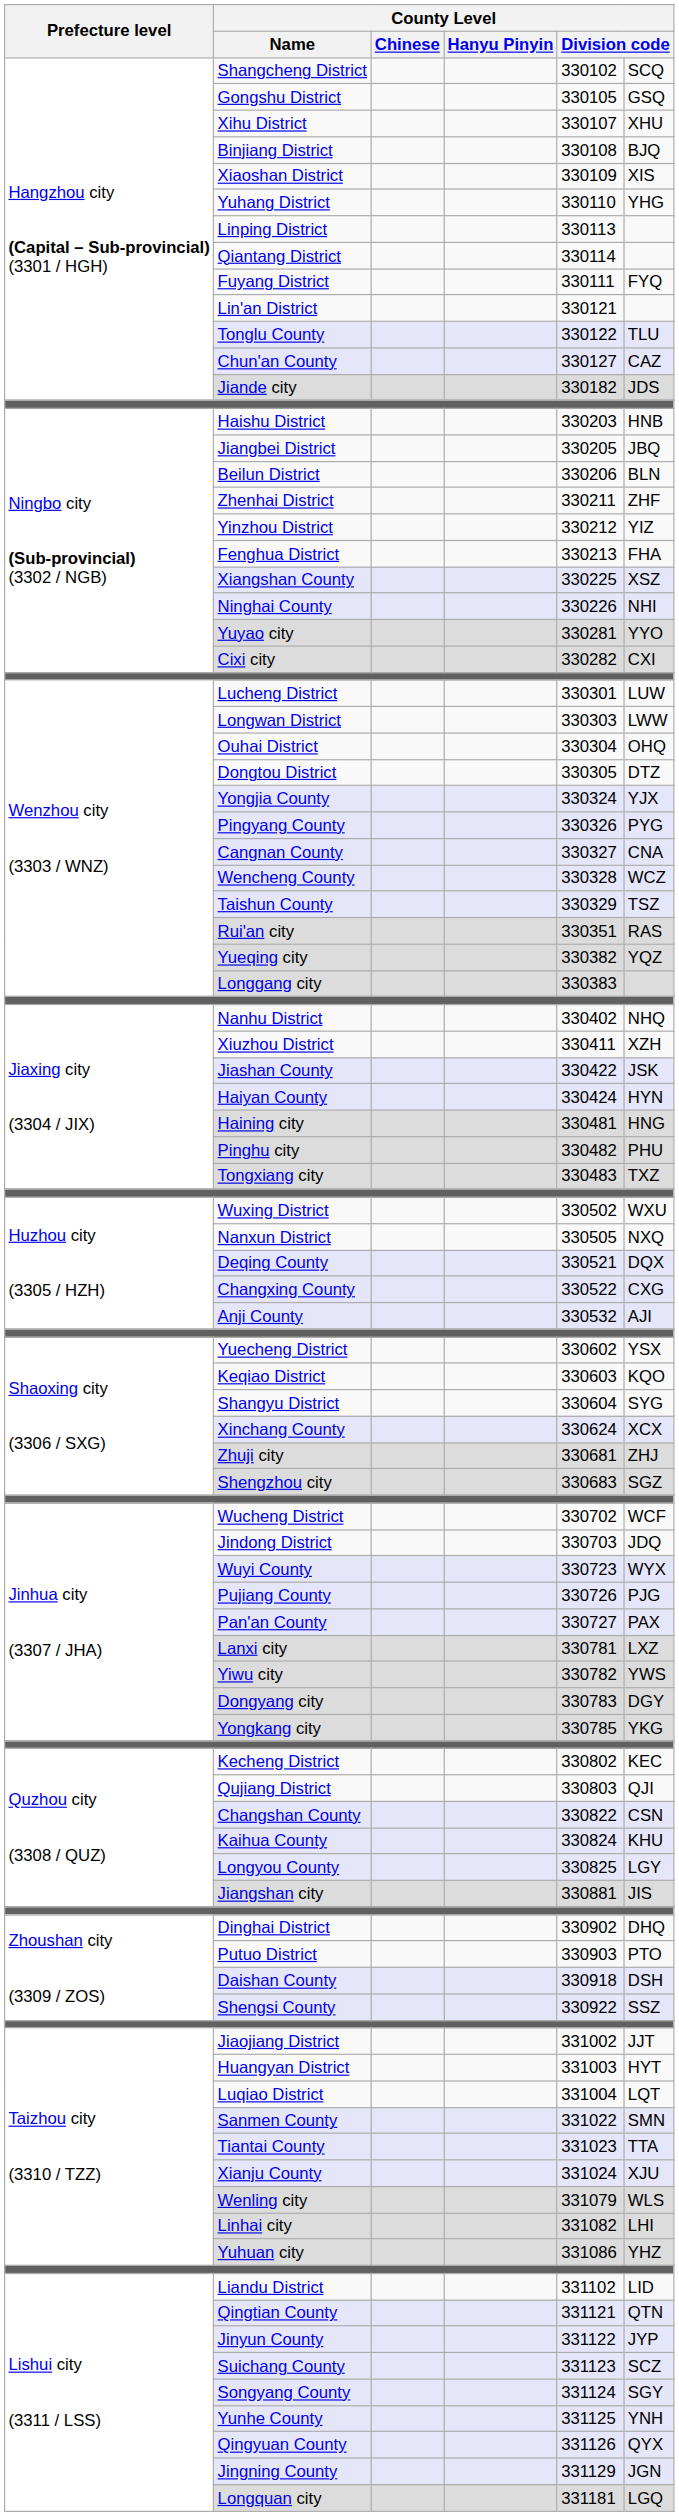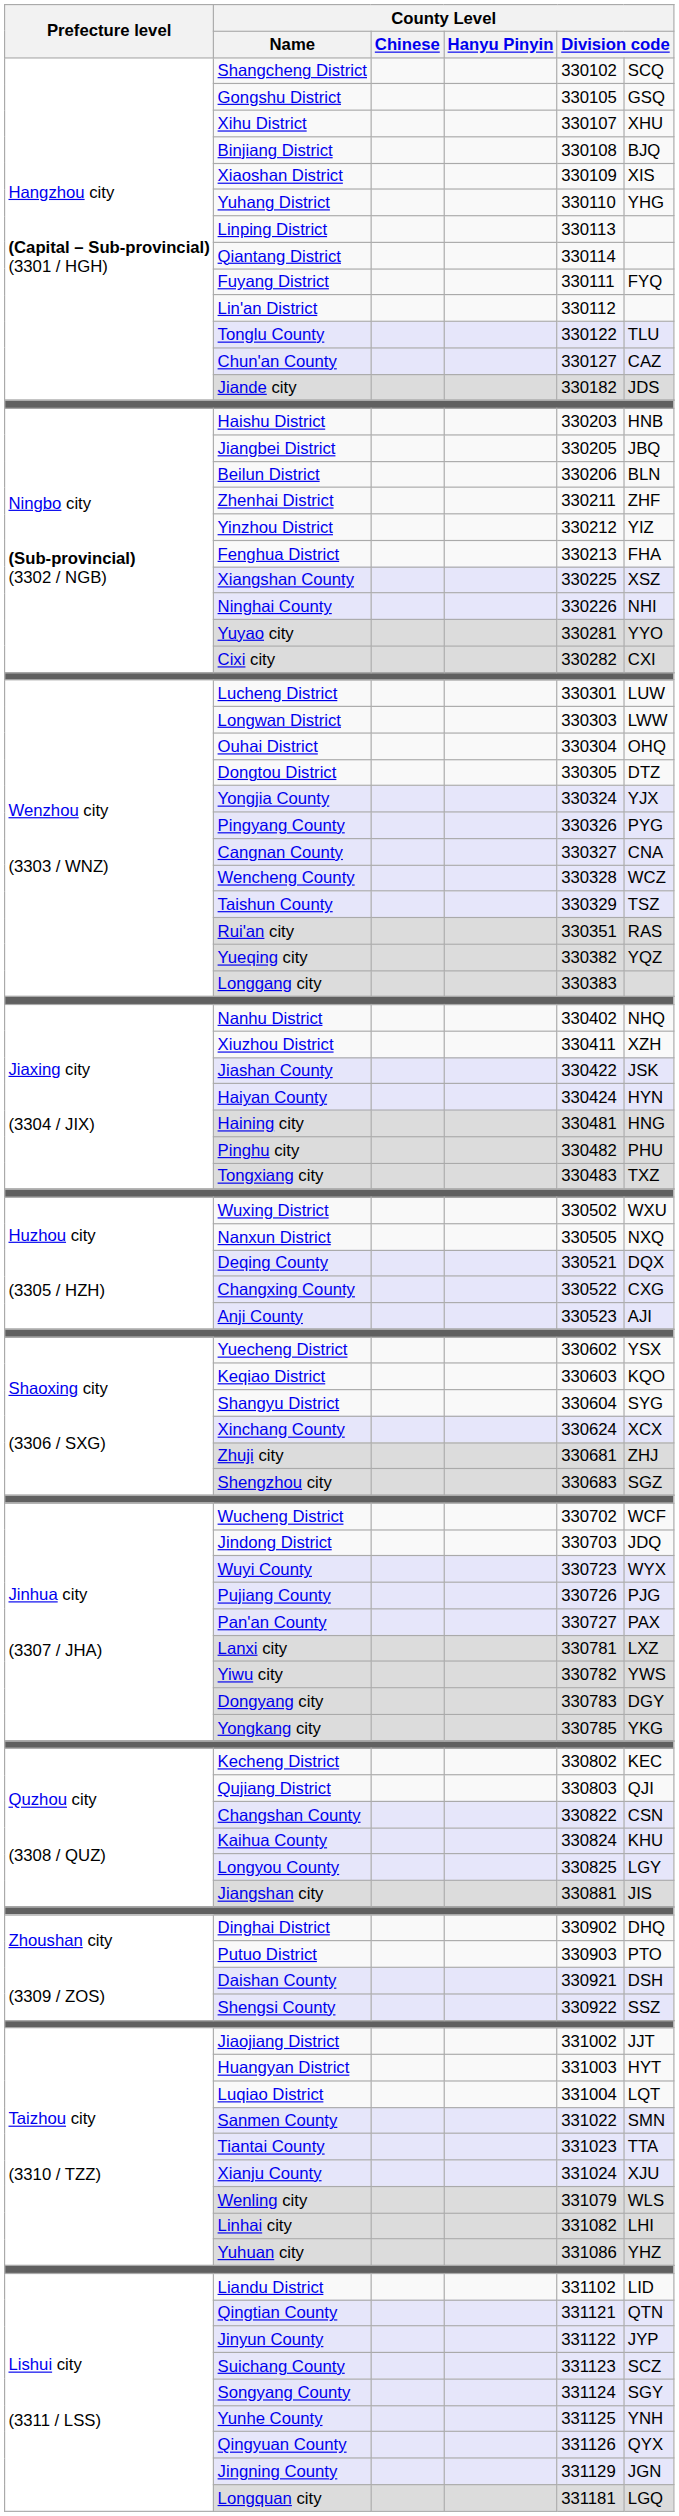Lin'an District | column 5: 330121 -> 330112
Anji County | column 5: 330532 -> 330523
Daishan County | column 5: 330918 -> 330921
